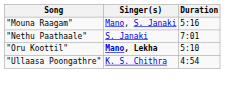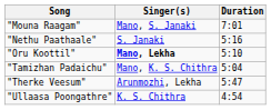"Mouna Raagam" | Duration: 5:16 -> 7:01
"Nethu Paathaale" | Duration: 7:01 -> 5:16
+ row: "Tamizhan Padaichu" | Mano, K. S. Chithra | 5:04
+ row: "Therke Veesum" | Arunmozhi, Lekha | 5:47
